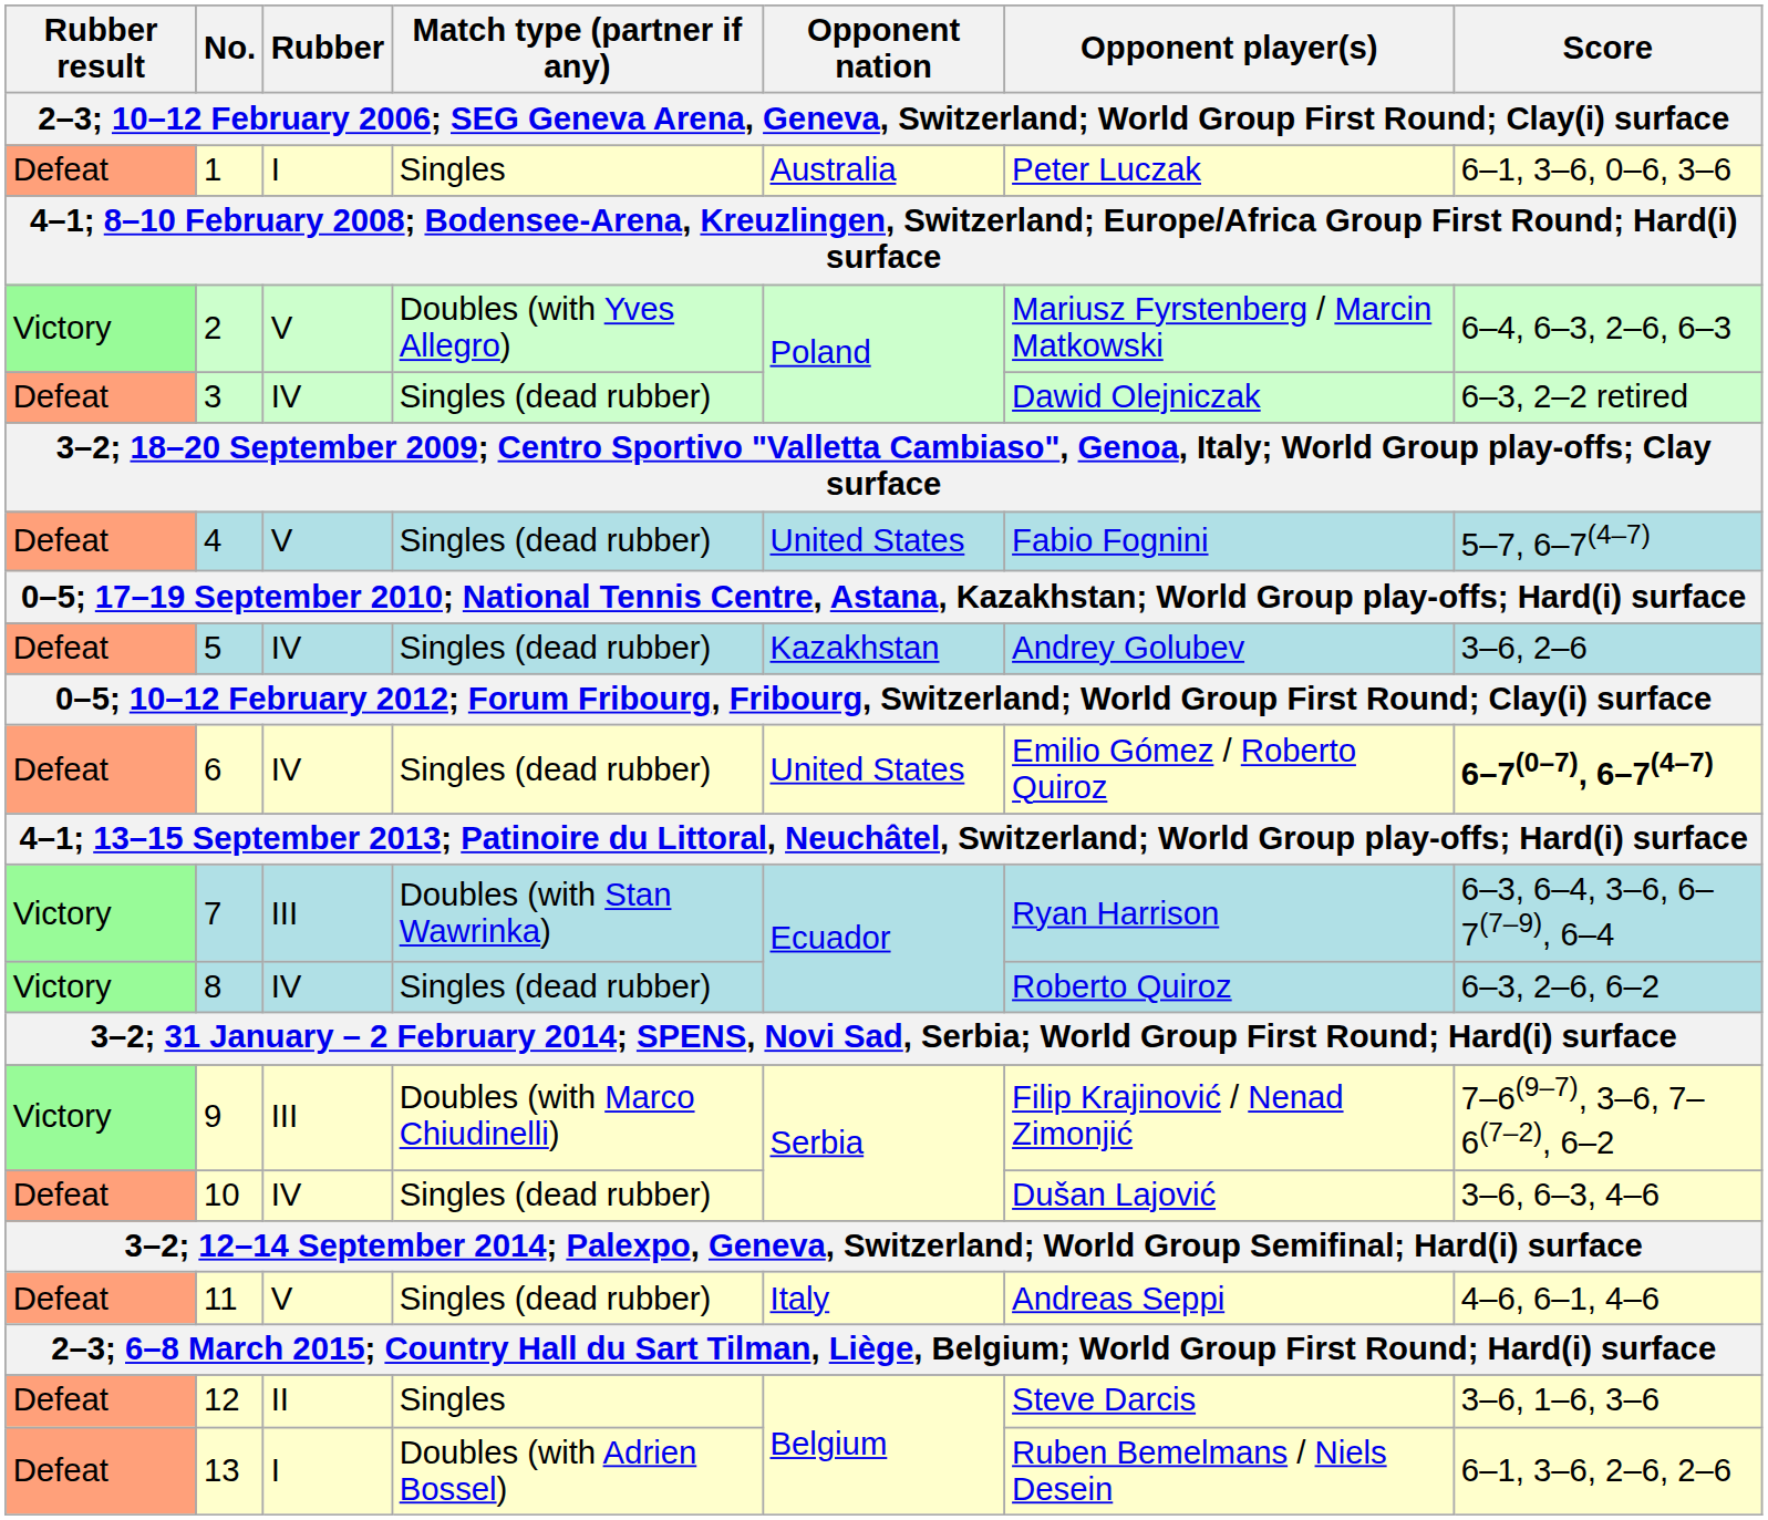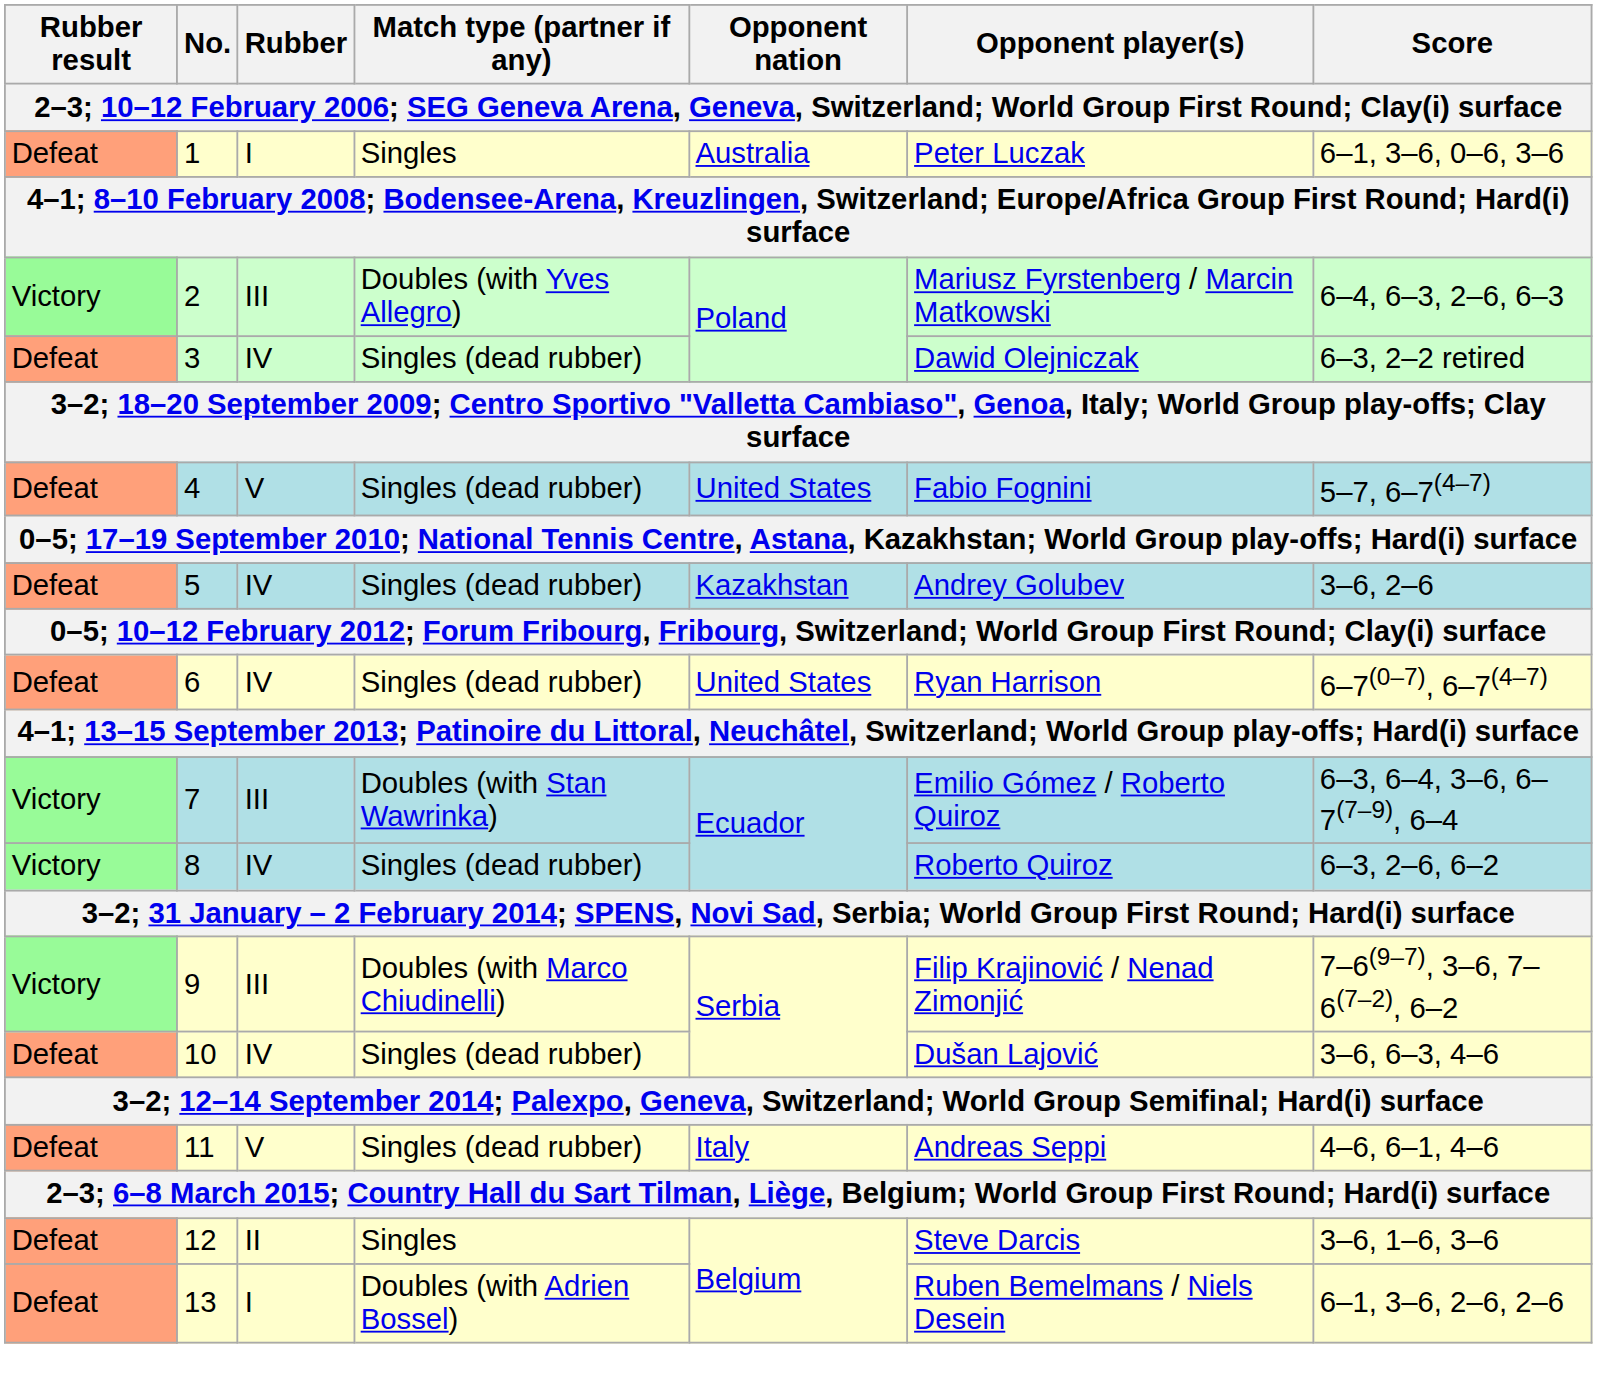2 | Rubber: V -> III
6 | Opponent player(s): Emilio Gómez / Roberto Quiroz -> Ryan Harrison
6 | Score: bold -> normal
7 | Opponent player(s): Ryan Harrison -> Emilio Gómez / Roberto Quiroz
